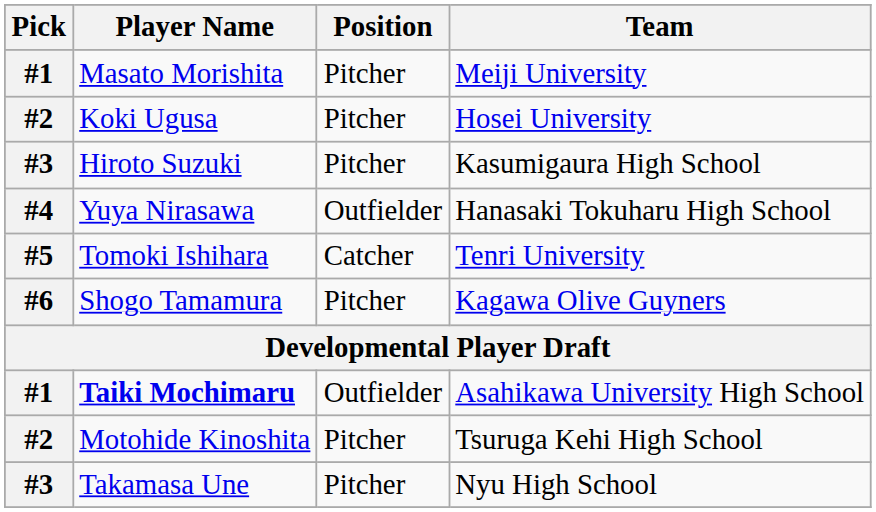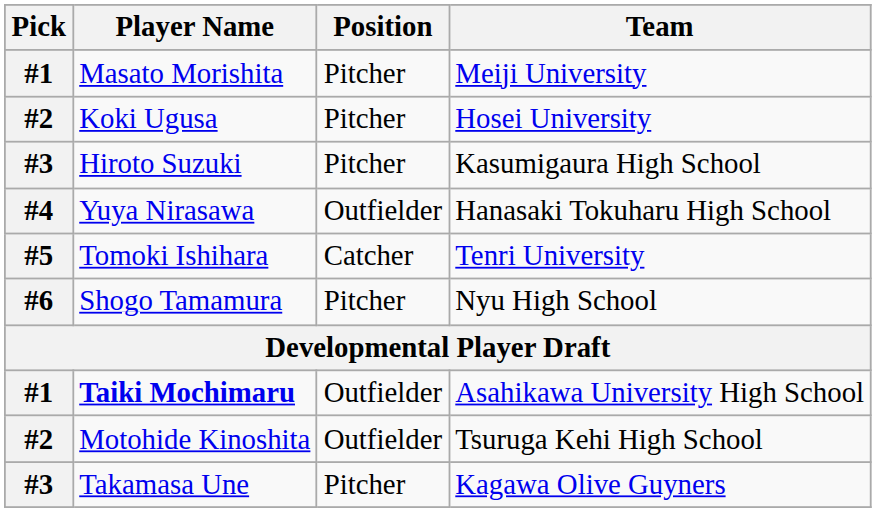Shogo Tamamura | Team: Kagawa Olive Guyners -> Nyu High School
Motohide Kinoshita | Position: Pitcher -> Outfielder
Takamasa Une | Team: Nyu High School -> Kagawa Olive Guyners
